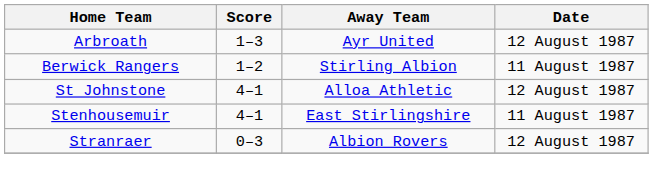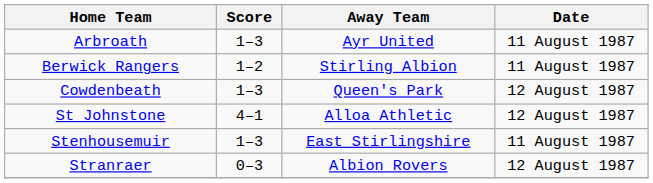Arbroath | Date: 12 August 1987 -> 11 August 1987
+ row: Cowdenbeath | 1–3 | Queen's Park | 12 August 1987
Stenhousemuir | Score: 4–1 -> 1–3
